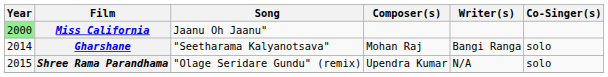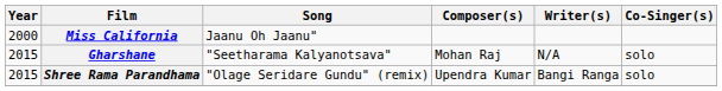Miss California | Year: lightgreen background -> no background
Gharshane | Year: 2014 -> 2015
Gharshane | Writer(s): Bangi Ranga -> N/A
Shree Rama Parandhama | Writer(s): N/A -> Bangi Ranga
